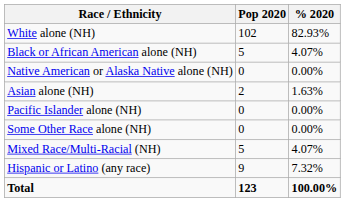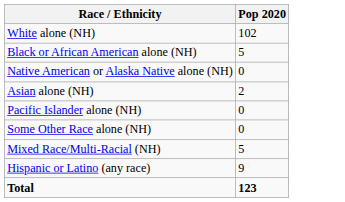- column: % 2020 | 82.93% | 4.07% | 0.00% | 1.63% | 0.00% | 0.00% | 4.07% | 7.32% | 100.00%
